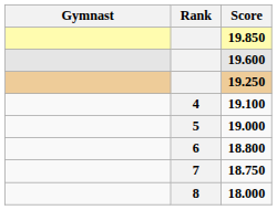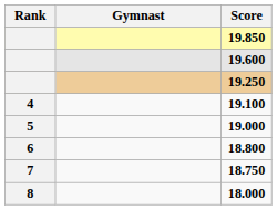columns swapped: Rank <-> Gymnast
